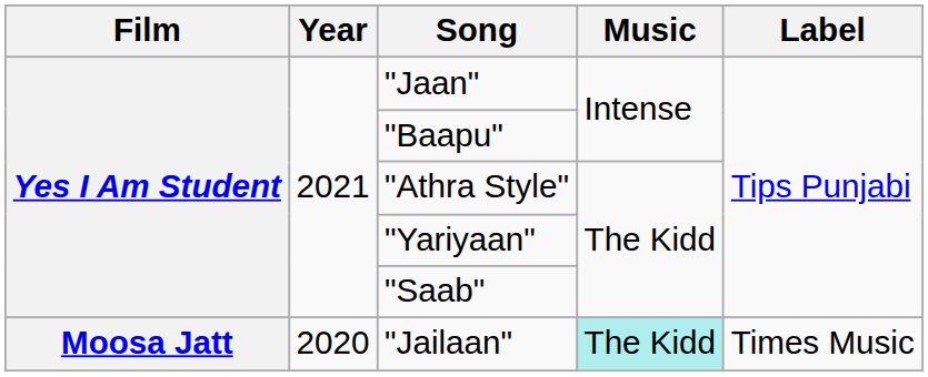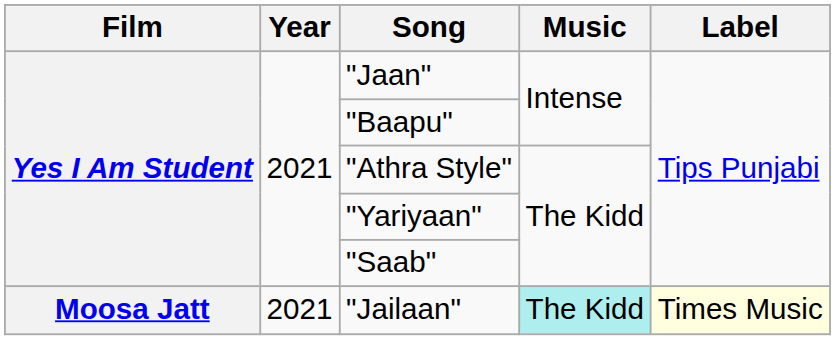"Jailaan" | Year: 2020 -> 2021
"Jailaan" | Label: no background -> lightyellow background
